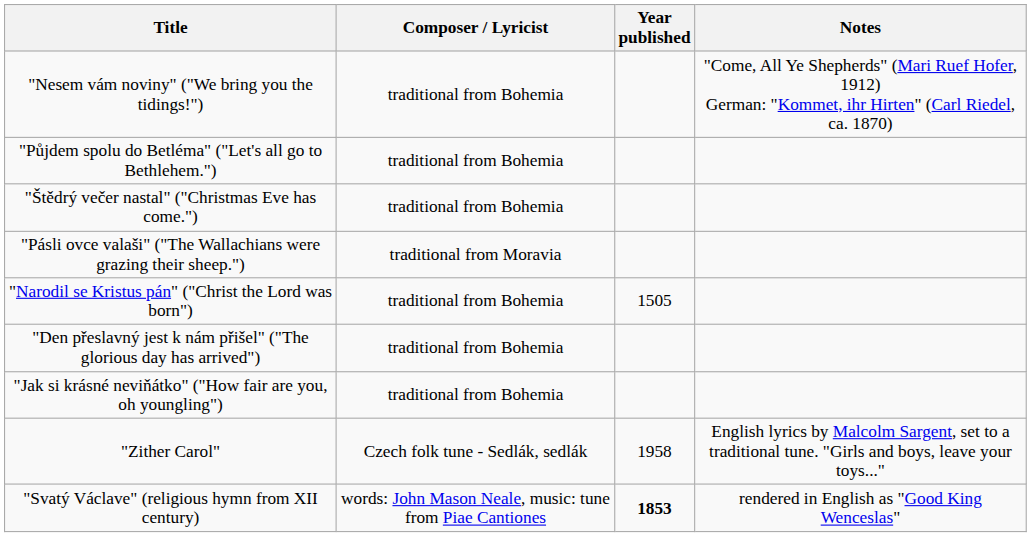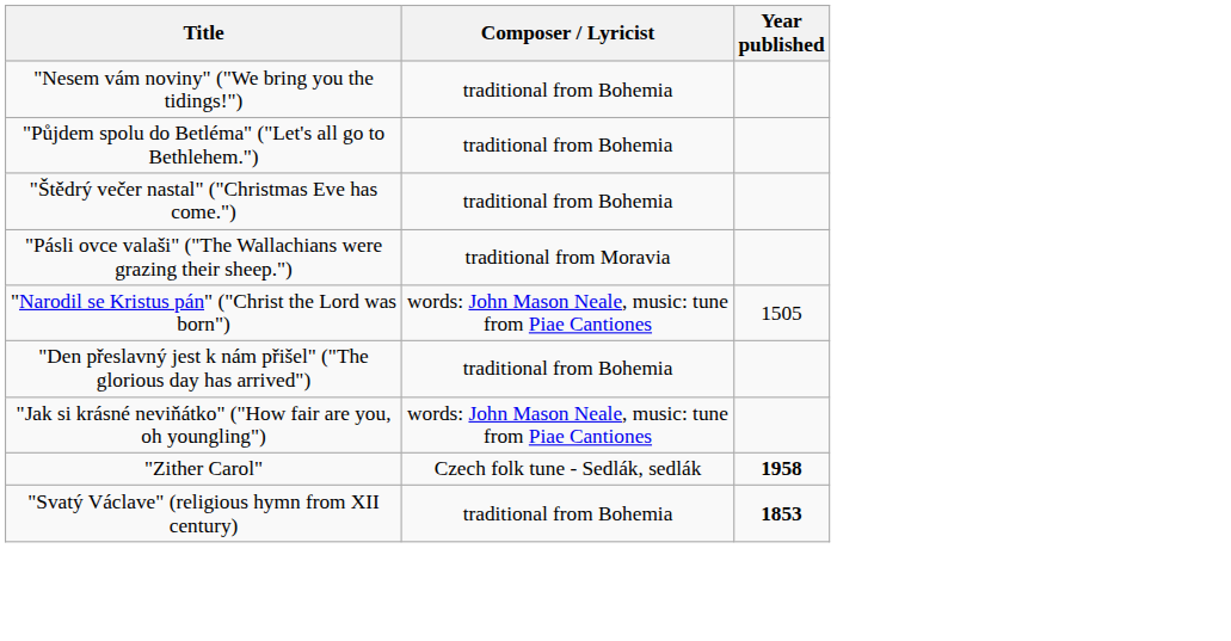- column: Notes | "Come, All Ye Shepherds" (Mari Ruef Hofer, 1912) German: "Kommet, ihr Hirten" (Carl Riedel, ca. 1870) | English lyrics by Malcolm Sargent, set to a traditional tune. "Girls and boys, leave your toys..." | rendered in English as "Good King Wenceslas"
"Narodil se Kristus pán" ("Christ the Lord was born") | Composer / Lyricist: traditional from Bohemia -> words: John Mason Neale, music: tune from Piae Cantiones
"Jak si krásné neviňátko" ("How fair are you, oh youngling") | Composer / Lyricist: traditional from Bohemia -> words: John Mason Neale, music: tune from Piae Cantiones
"Zither Carol" | Year published: normal -> bold
"Svatý Václave" (religious hymn from XII century) | Composer / Lyricist: words: John Mason Neale, music: tune from Piae Cantiones -> traditional from Bohemia
